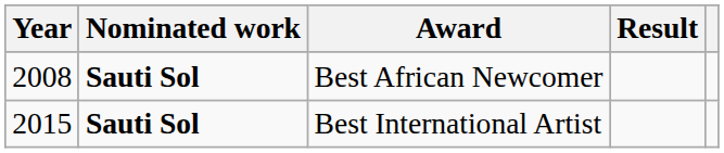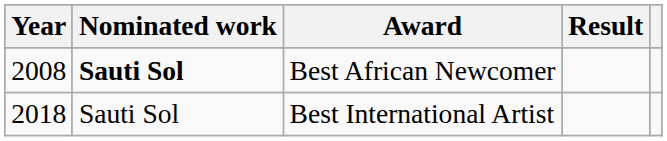Best International Artist | Year: 2015 -> 2018
Best International Artist | Nominated work: bold -> normal
